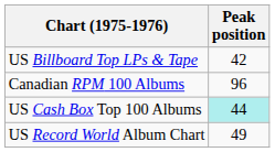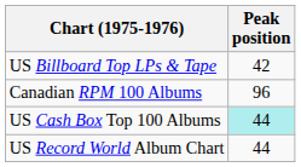US Record World Album Chart | Peak position: 49 -> 44
